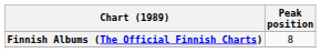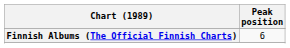Finnish Albums (The Official Finnish Charts) | Peak position: 8 -> 6
